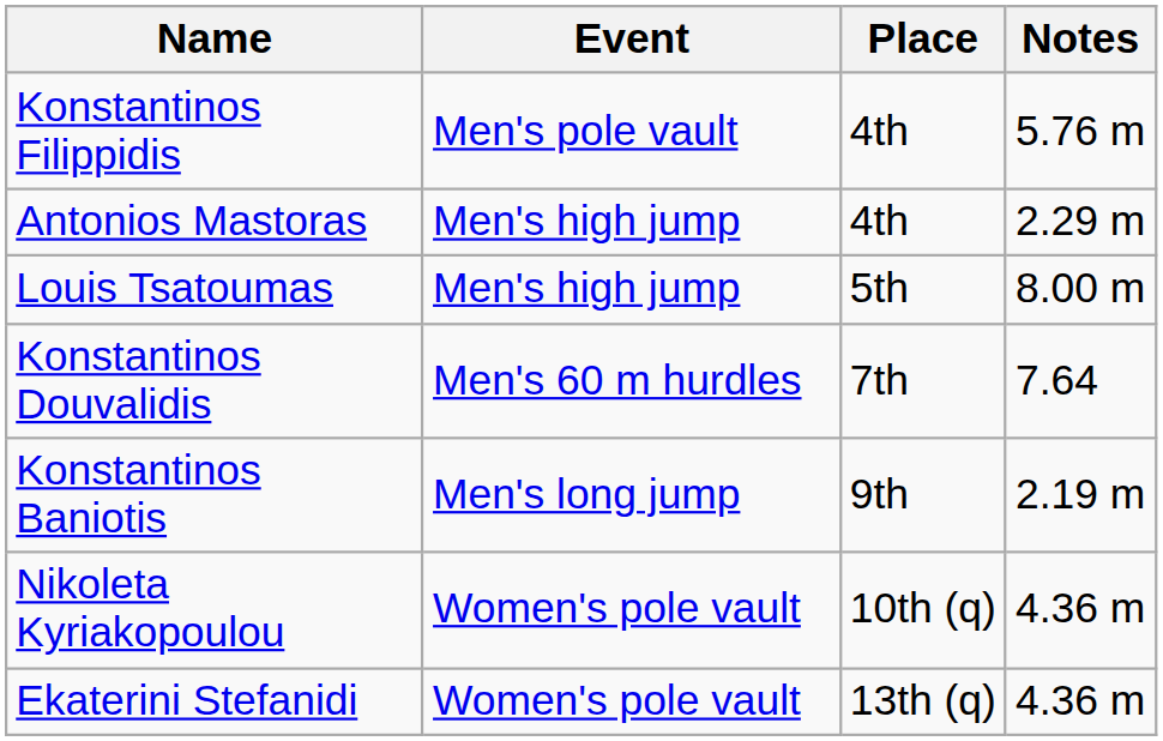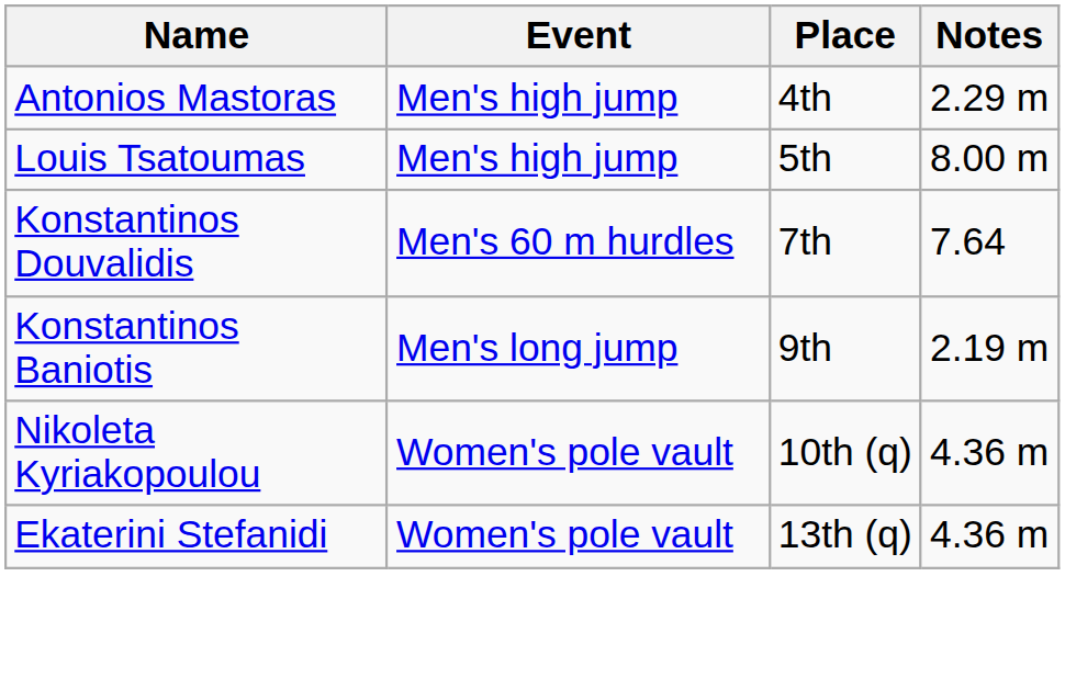- row: Konstantinos Filippidis | Men's pole vault | 4th | 5.76 m
